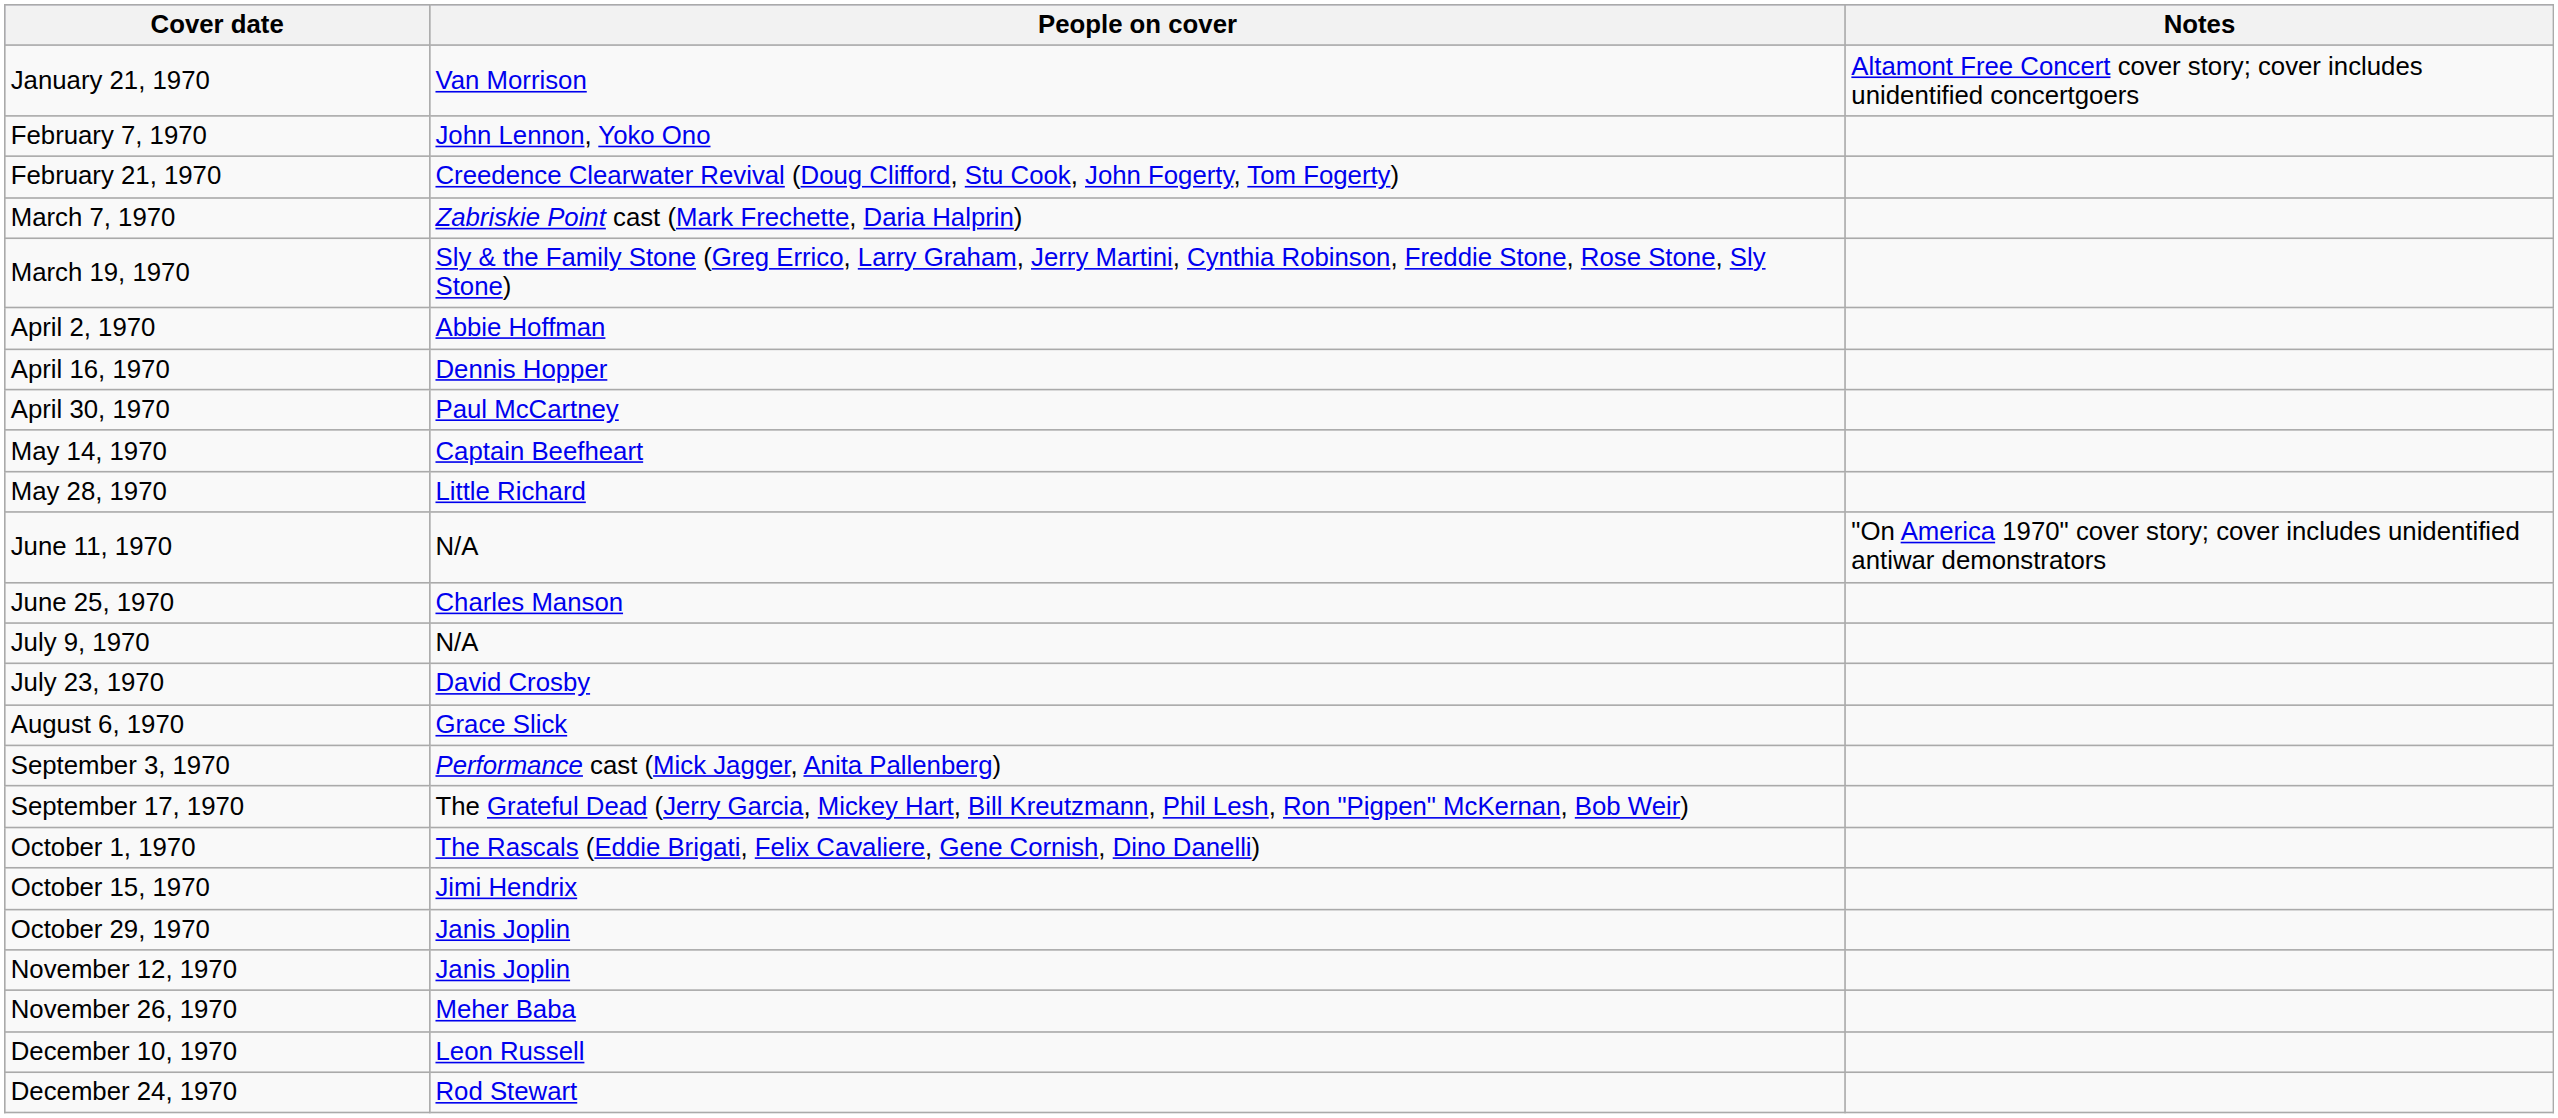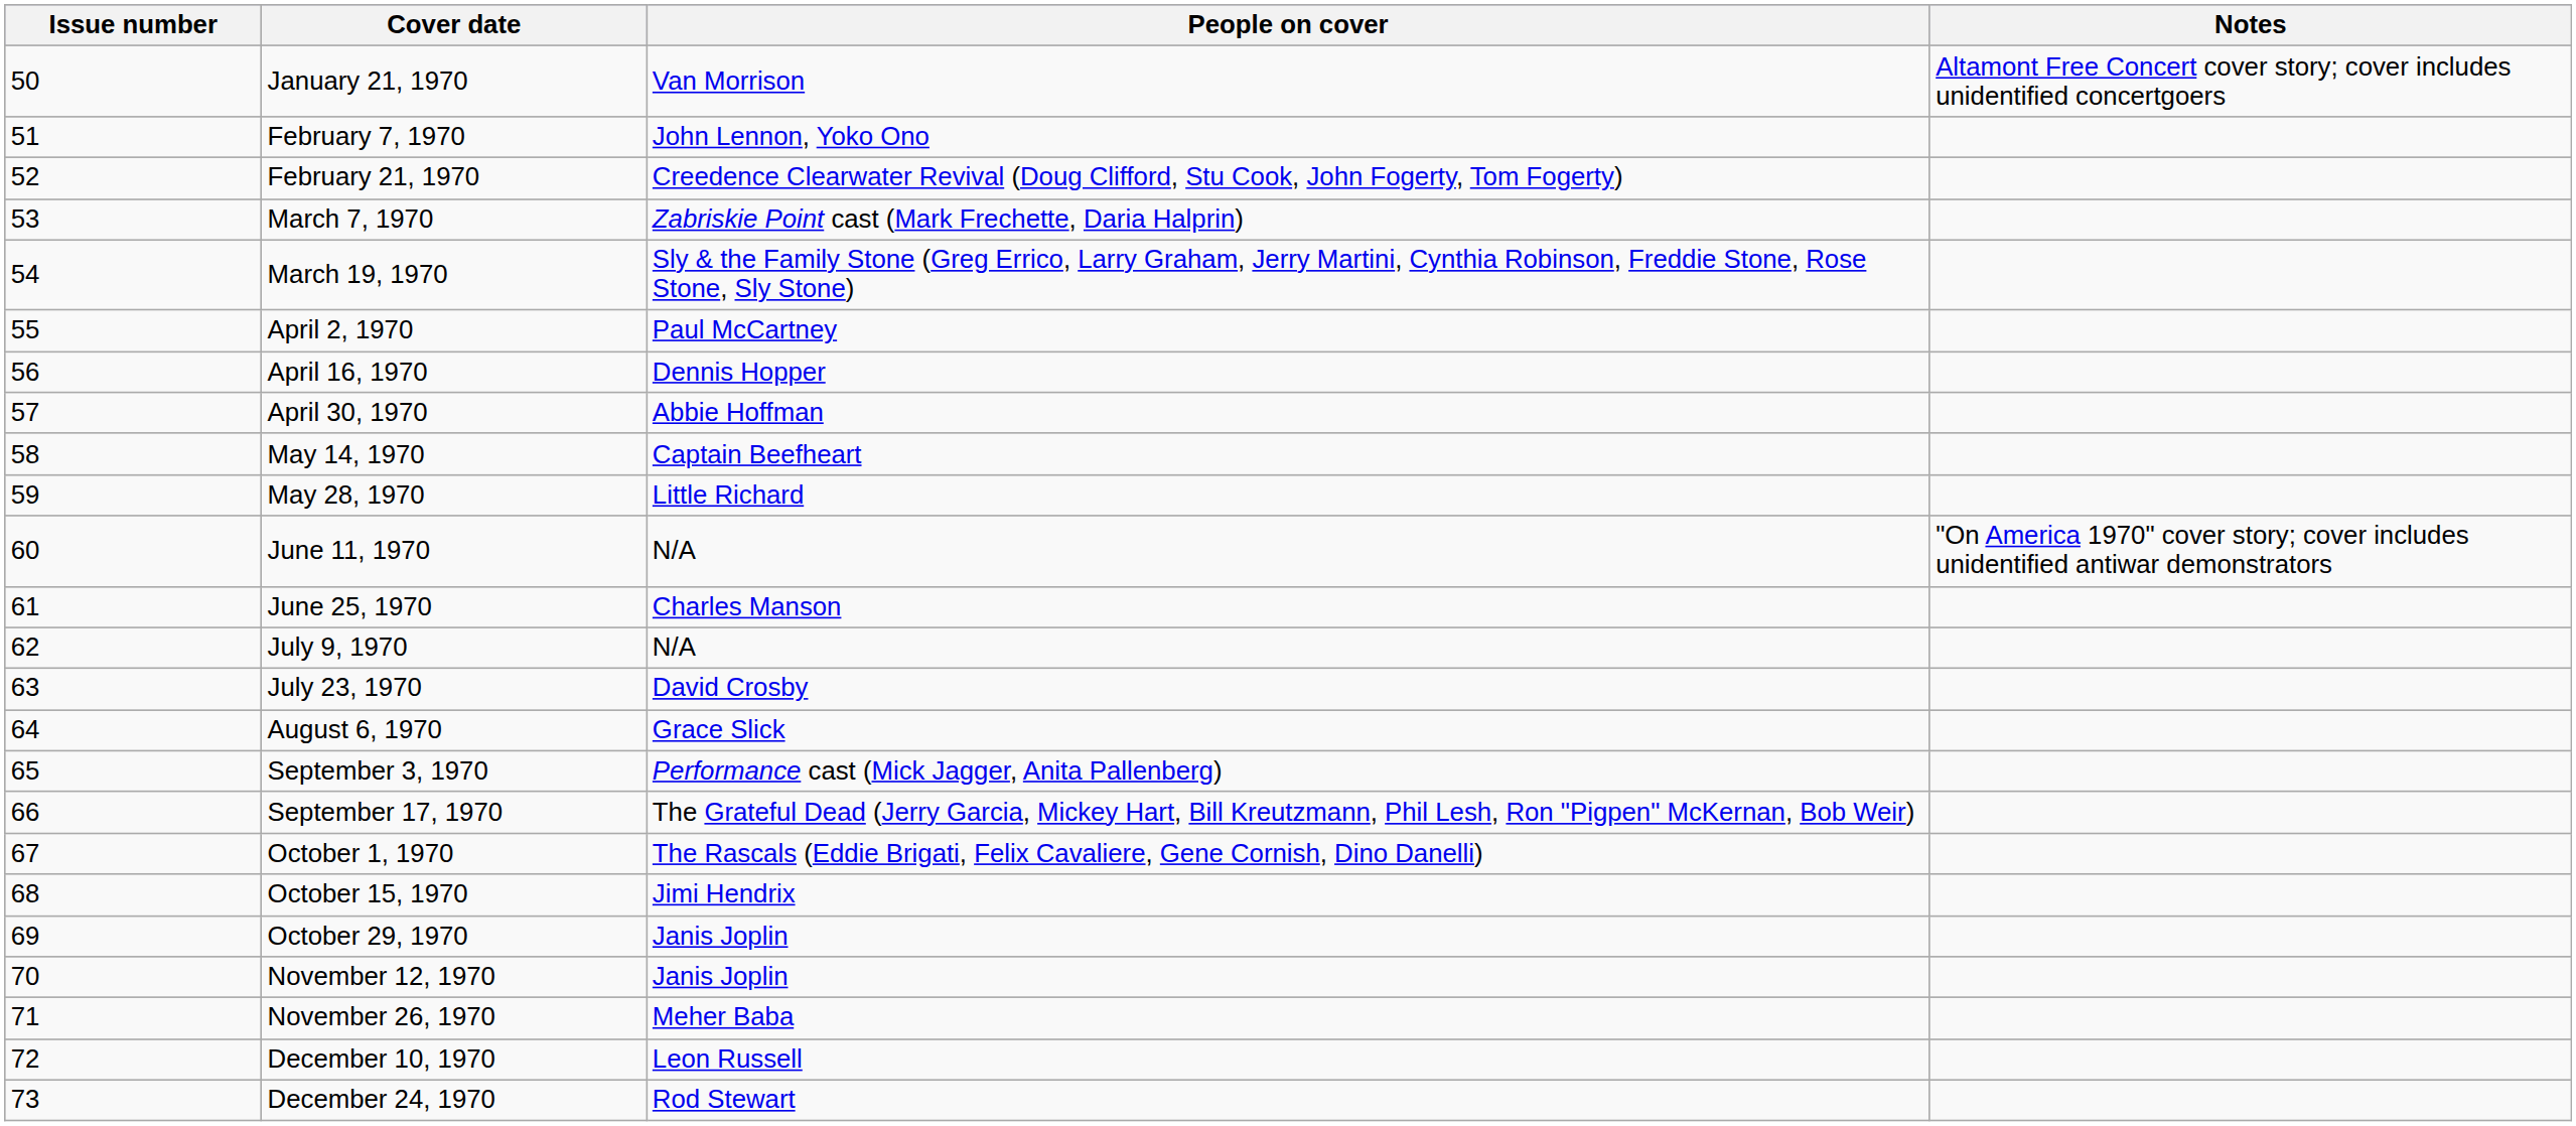+ column: Issue number | 50 | 51 | 52 | 53 | 54 | 55 | 56 | 57 | 58 | 59 | 60 | 61 | 62 | 63 | 64 | 65 | 66 | 67 | 68 | 69 | 70 | 71 | 72 | 73
April 2, 1970 | People on cover: Abbie Hoffman -> Paul McCartney
April 30, 1970 | People on cover: Paul McCartney -> Abbie Hoffman
